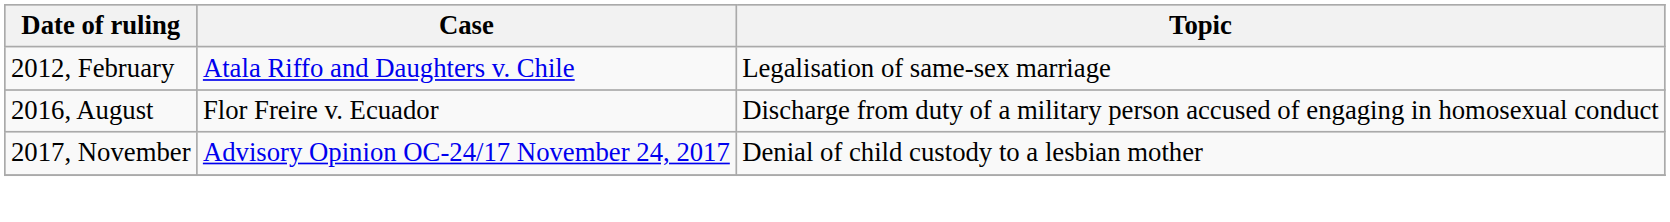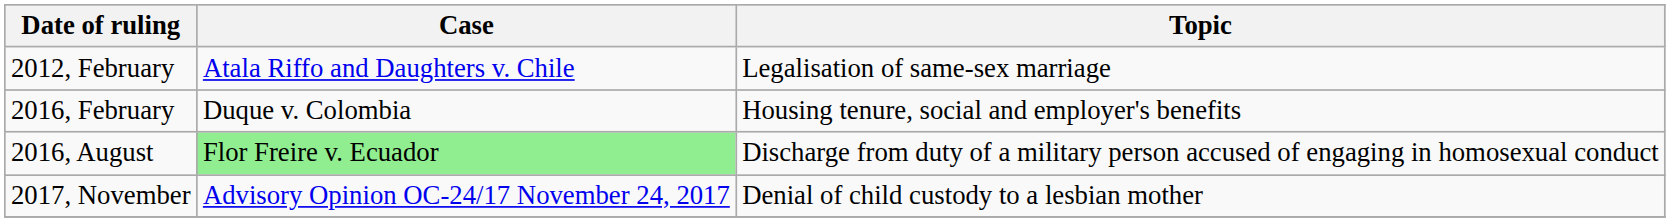+ row: 2016, February | Duque v. Colombia | Housing tenure, social and employer's benefits
2016, August | Case: no background -> lightgreen background
